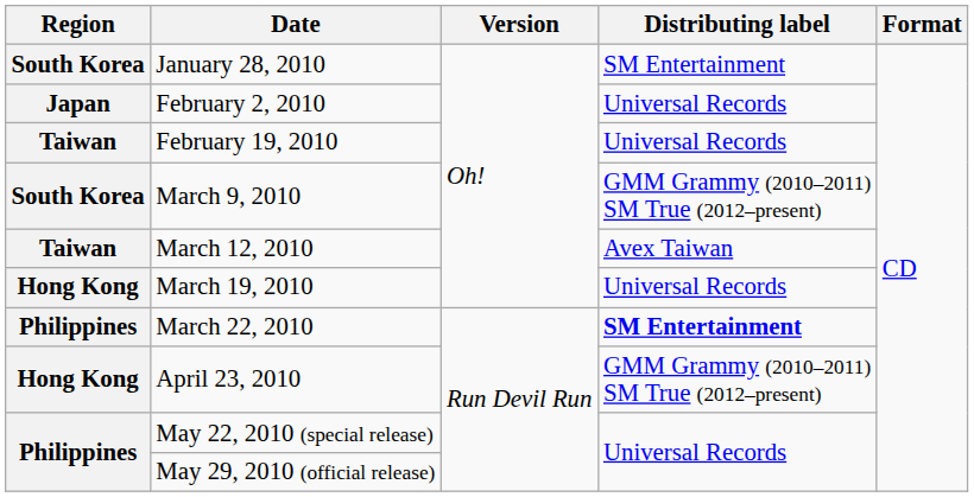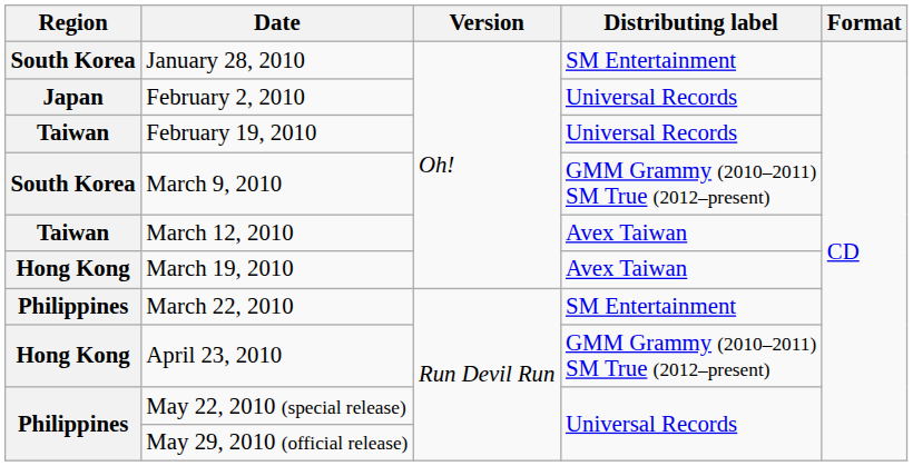March 19, 2010 | Distributing label: Universal Records -> Avex Taiwan
March 22, 2010 | Distributing label: bold -> normal
